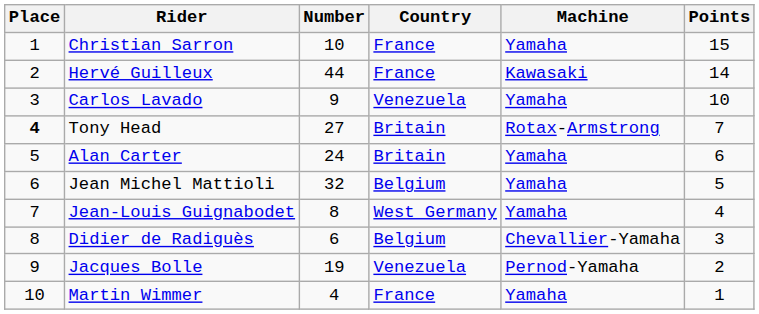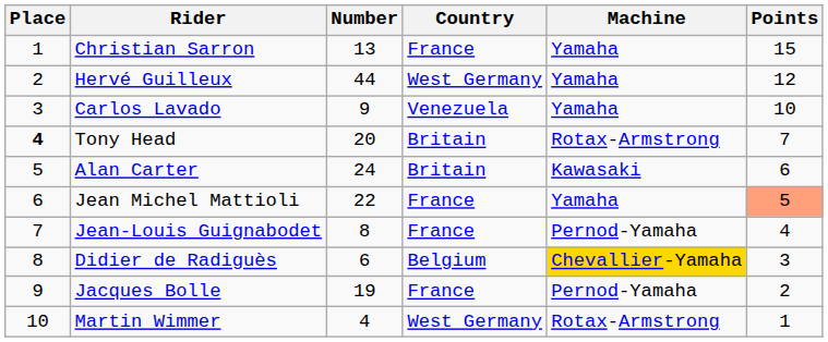Christian Sarron | Number: 10 -> 13
Hervé Guilleux | Country: France -> West Germany
Hervé Guilleux | Machine: Kawasaki -> Yamaha
Hervé Guilleux | Points: 14 -> 12
Tony Head | Number: 27 -> 20
Alan Carter | Machine: Yamaha -> Kawasaki
Jean Michel Mattioli | Number: 32 -> 22
Jean Michel Mattioli | Country: Belgium -> France
Jean Michel Mattioli | Points: no background -> lightsalmon background
Jean-Louis Guignabodet | Country: West Germany -> France
Jean-Louis Guignabodet | Machine: Yamaha -> Pernod-Yamaha
Didier de Radiguès | Machine: no background -> gold background
Jacques Bolle | Country: Venezuela -> France
Martin Wimmer | Country: France -> West Germany
Martin Wimmer | Machine: Yamaha -> Rotax-Armstrong
